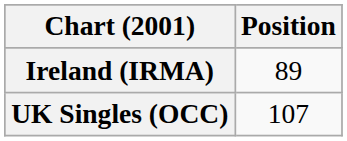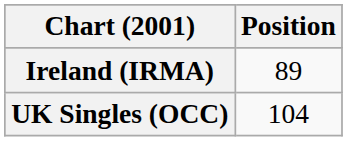UK Singles (OCC) | Position: 107 -> 104
